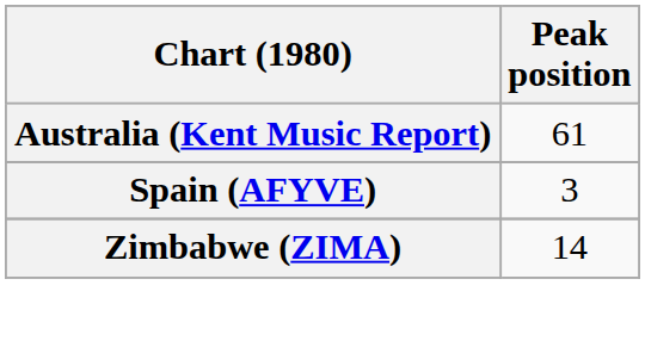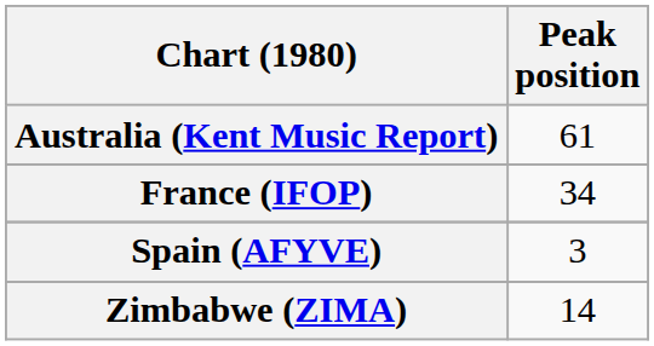+ row: France (IFOP) | 34
